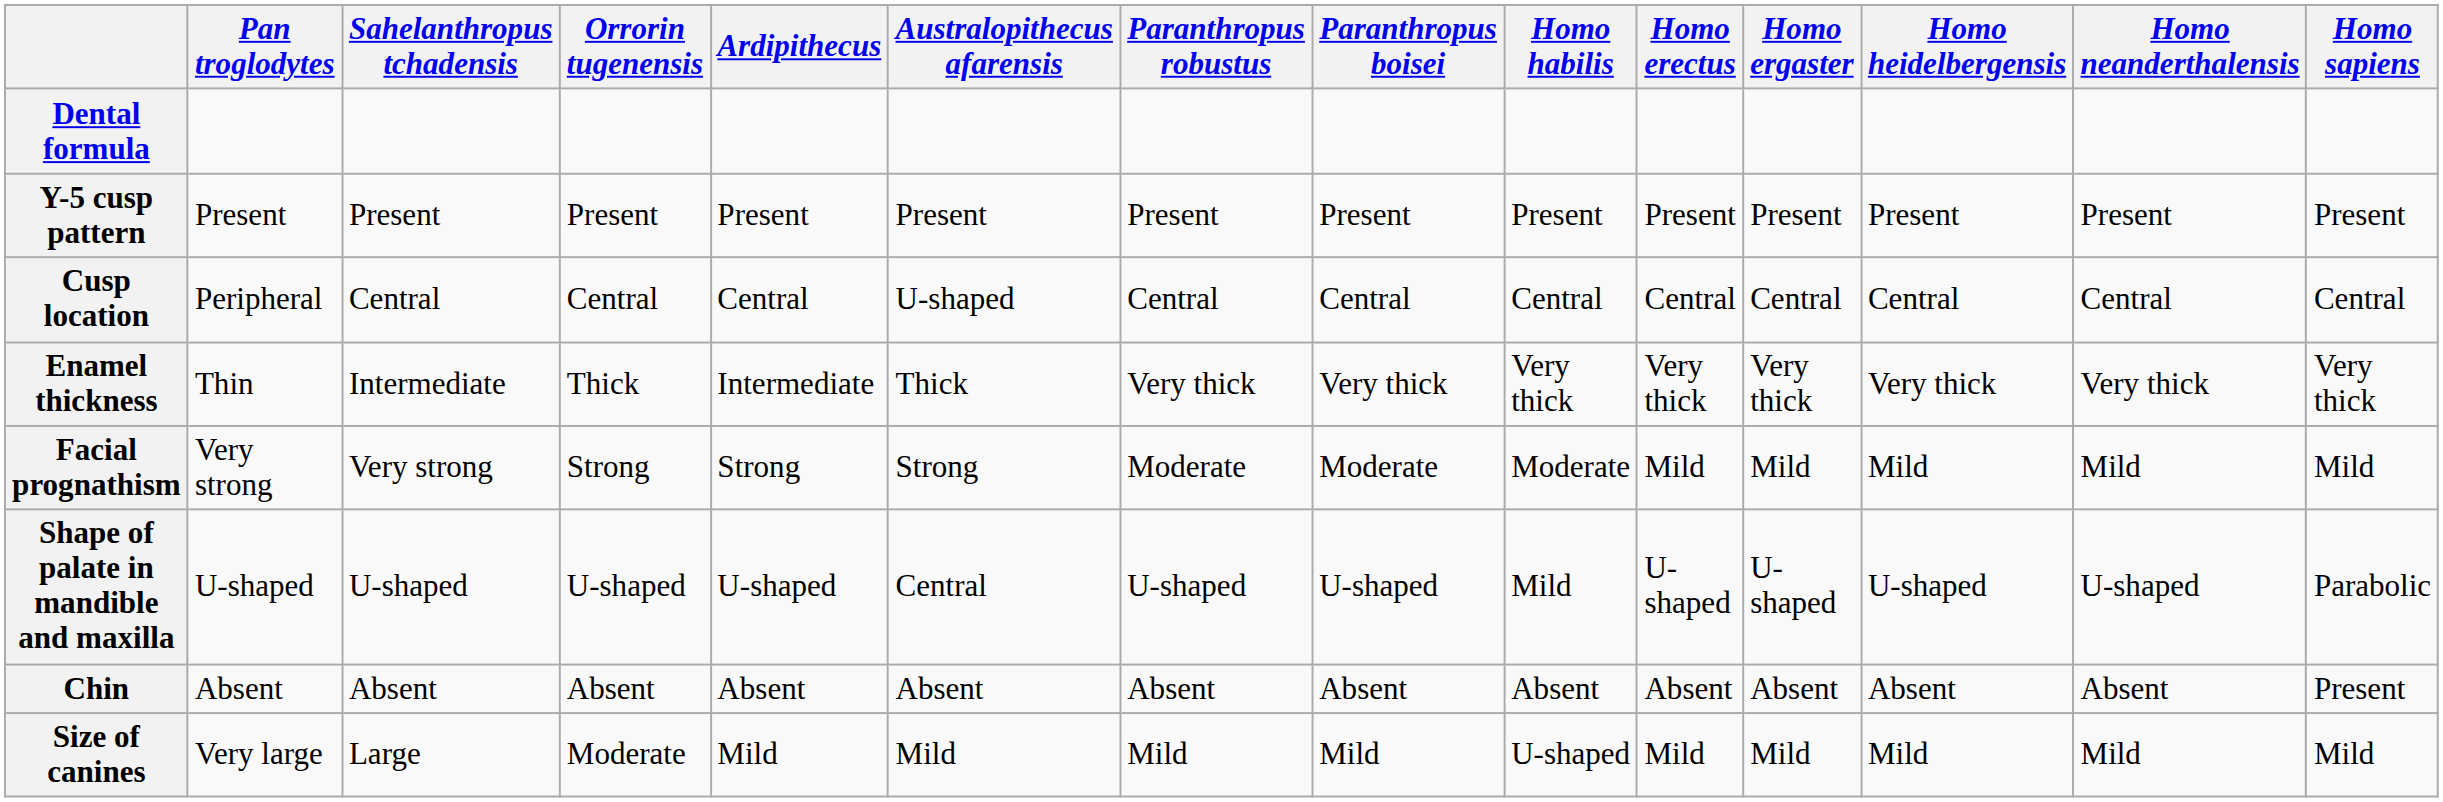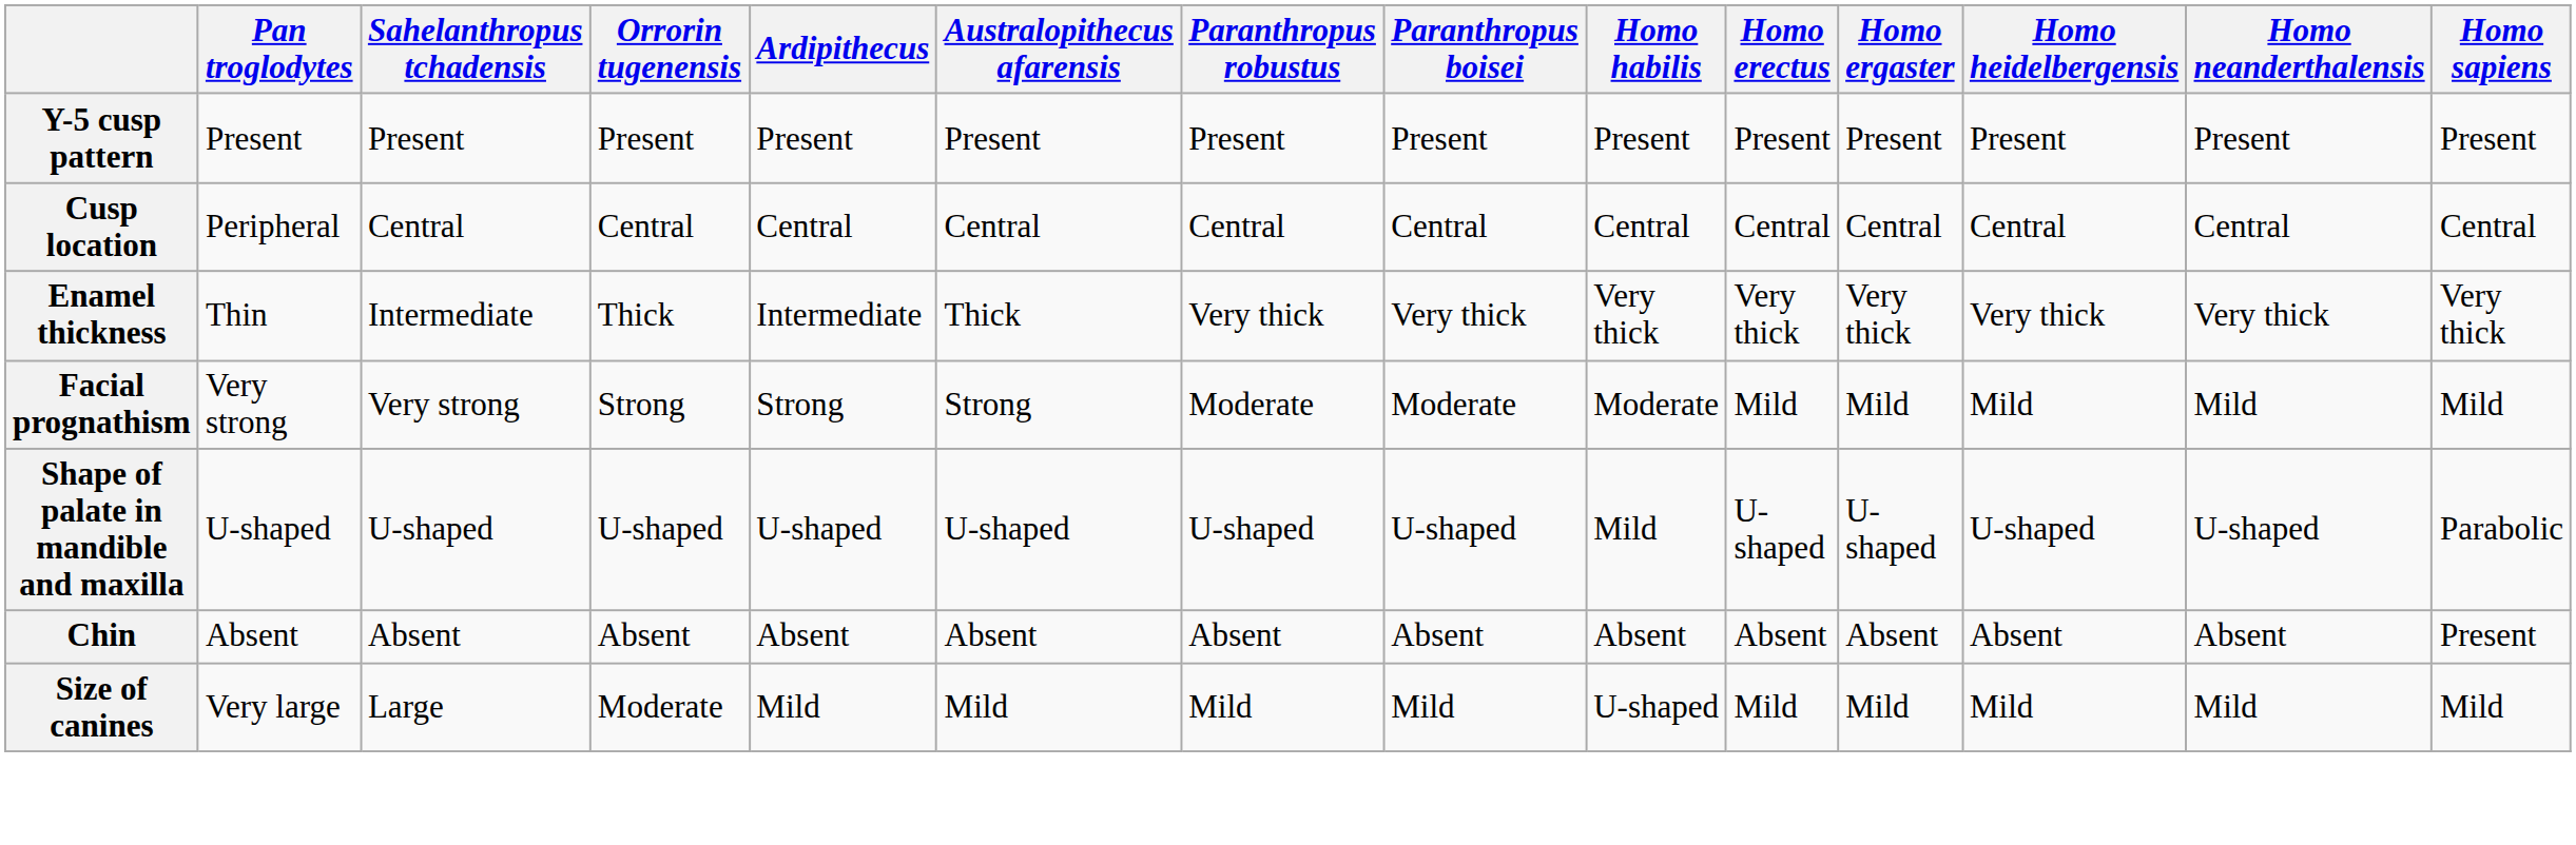- row: Dental formula
Cusp location | Australopithecus afarensis: U-shaped -> Central
Shape of palate in mandible and maxilla | Australopithecus afarensis: Central -> U-shaped
